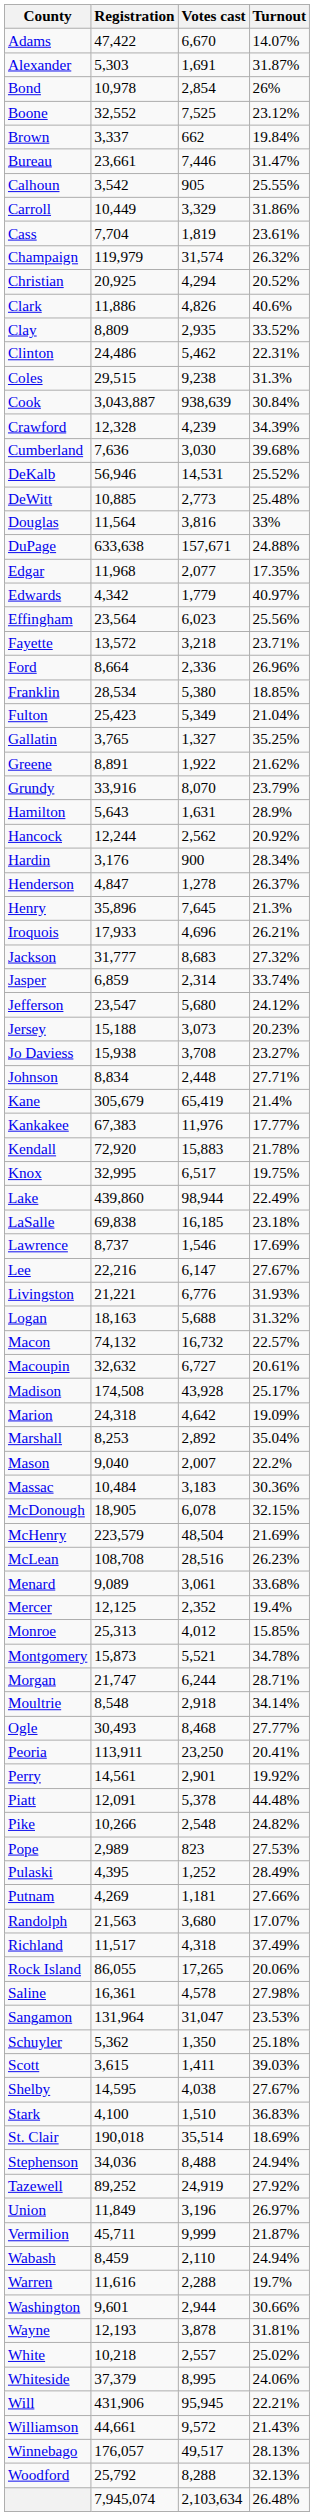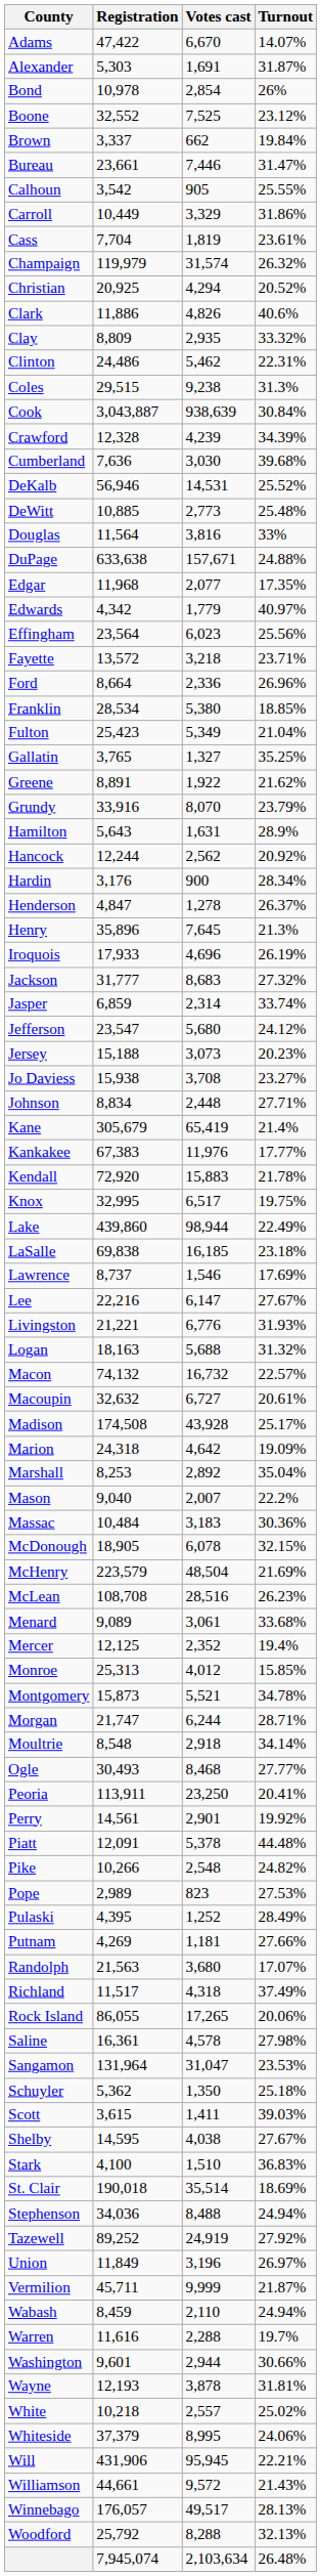Clay | Turnout: 33.52% -> 33.32%
Iroquois | Turnout: 26.21% -> 26.19%
